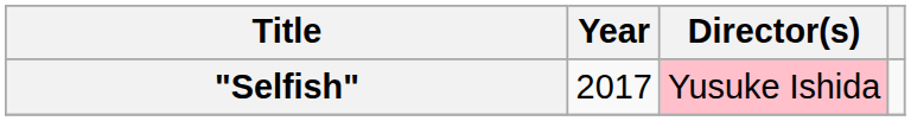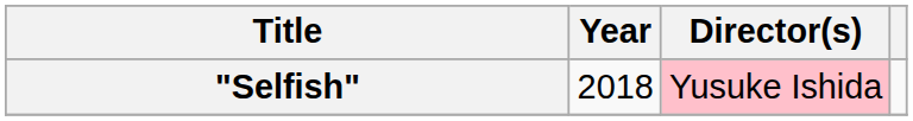"Selfish" | Year: 2017 -> 2018
